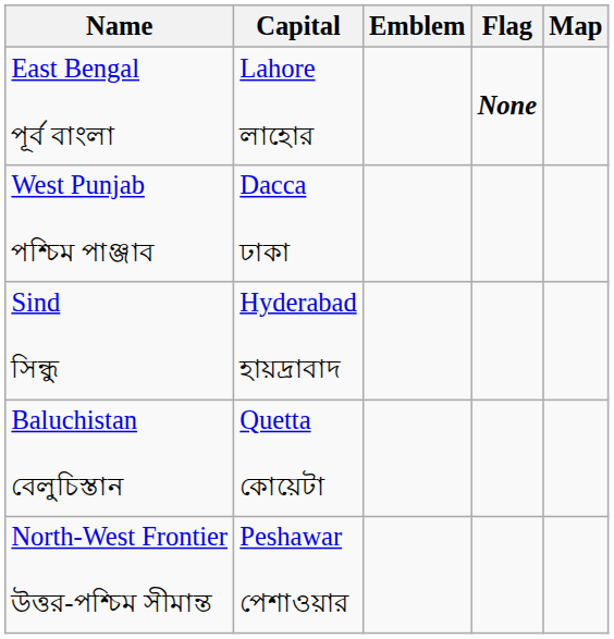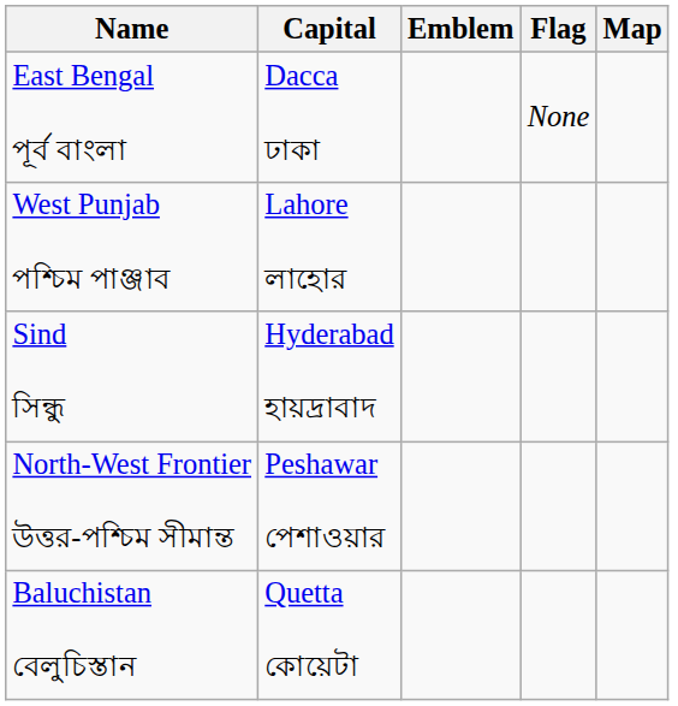East Bengal পূর্ব বাংলা | Capital: Lahore লাহোর -> Dacca ঢাকা
East Bengal পূর্ব বাংলা | Flag: bold -> normal
West Punjab পশ্চিম পাঞ্জাব | Capital: Dacca ঢাকা -> Lahore লাহোর
rows swapped: North-West Frontier উত্তর-পশ্চিম সীমান্ত <-> Baluchistan বেলুচিস্তান
